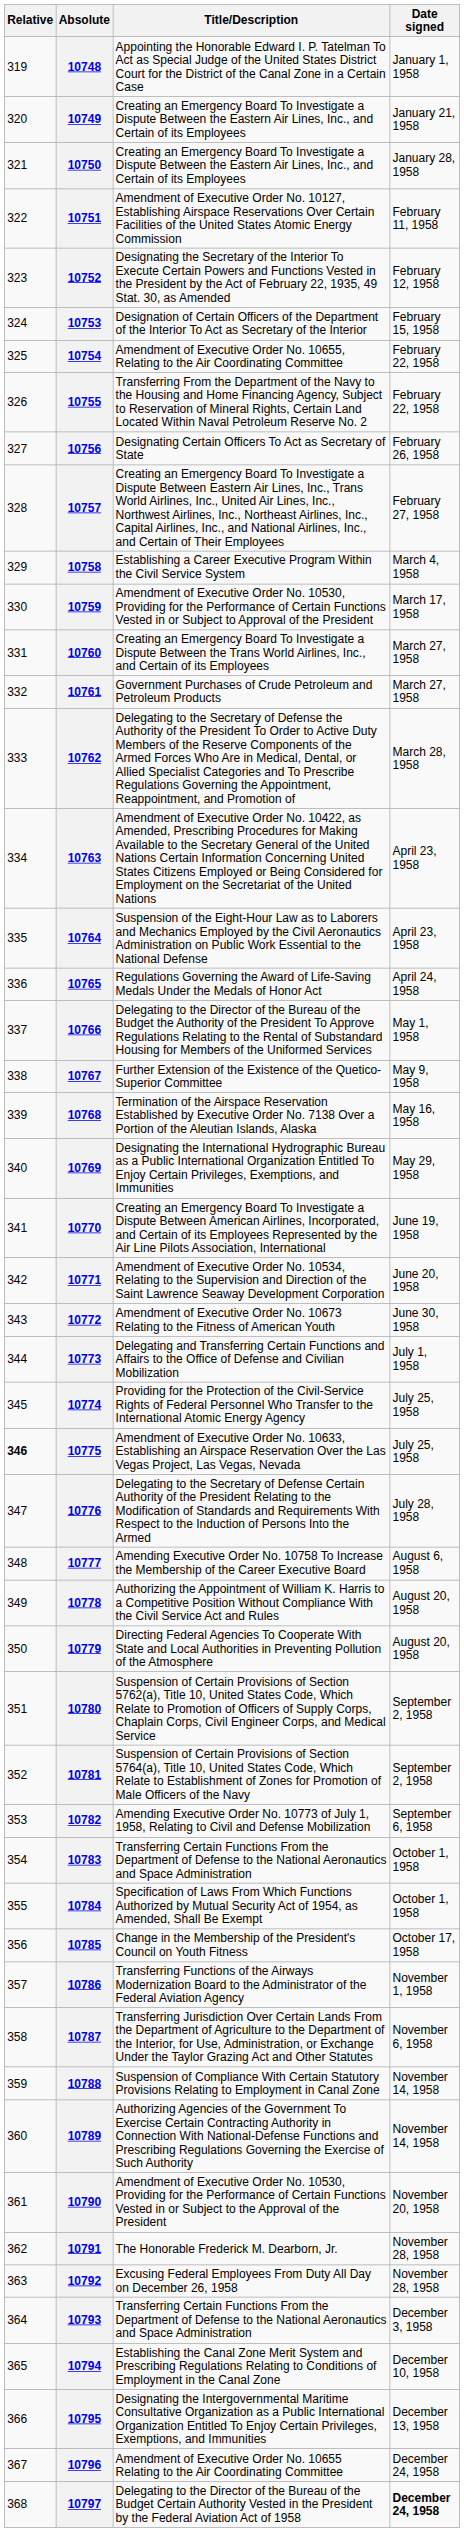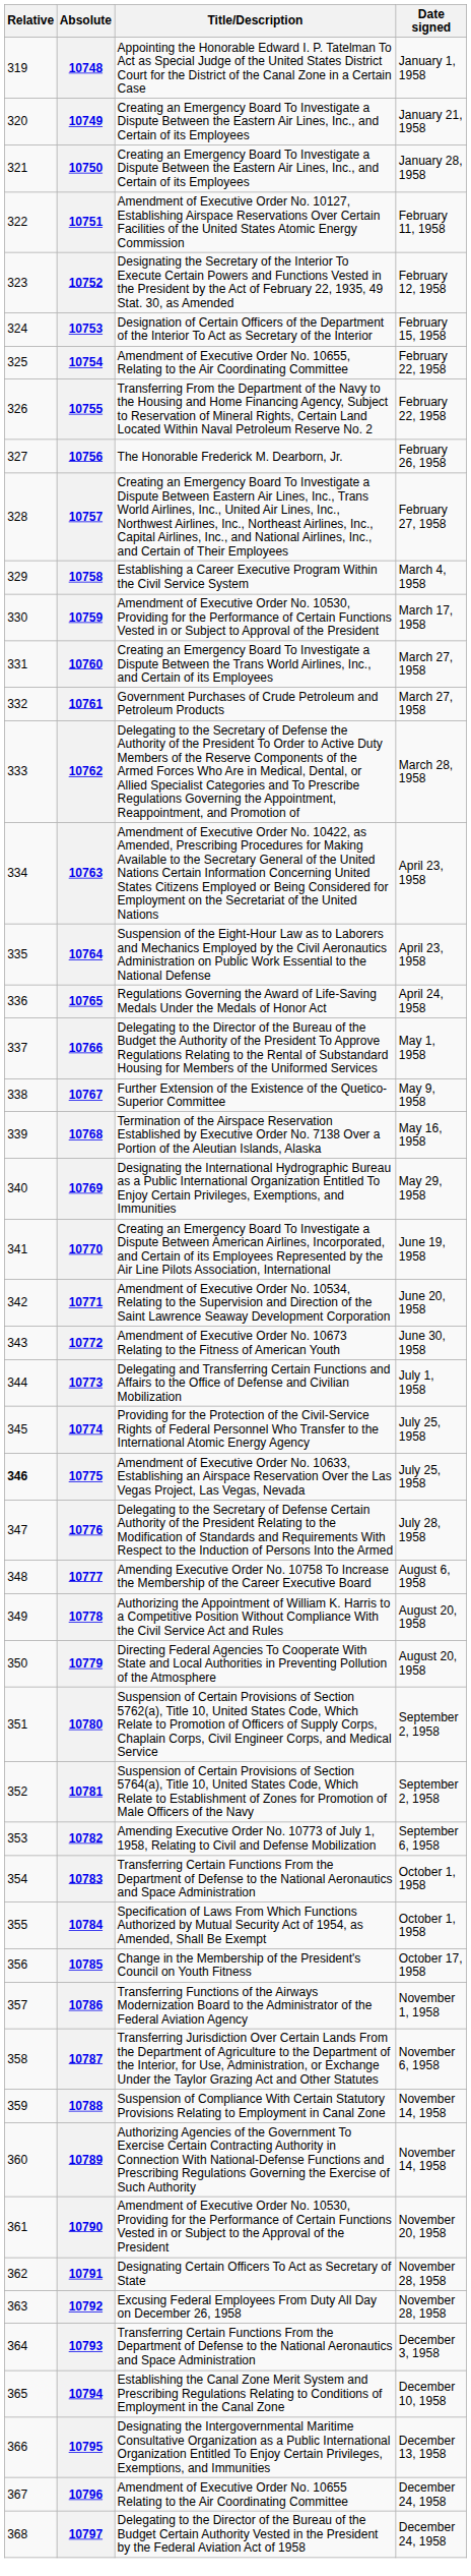10756 | Title/Description: Designating Certain Officers To Act as Secretary of State -> The Honorable Frederick M. Dearborn, Jr.
10791 | Title/Description: The Honorable Frederick M. Dearborn, Jr. -> Designating Certain Officers To Act as Secretary of State
10797 | Date signed: bold -> normal
